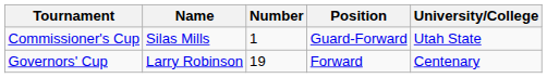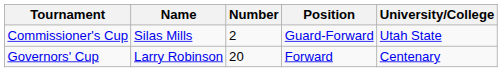Commissioner's Cup | Number: 1 -> 2
Governors' Cup | Number: 19 -> 20
